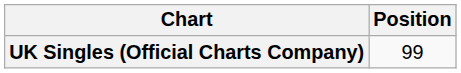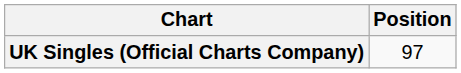UK Singles (Official Charts Company) | Position: 99 -> 97
